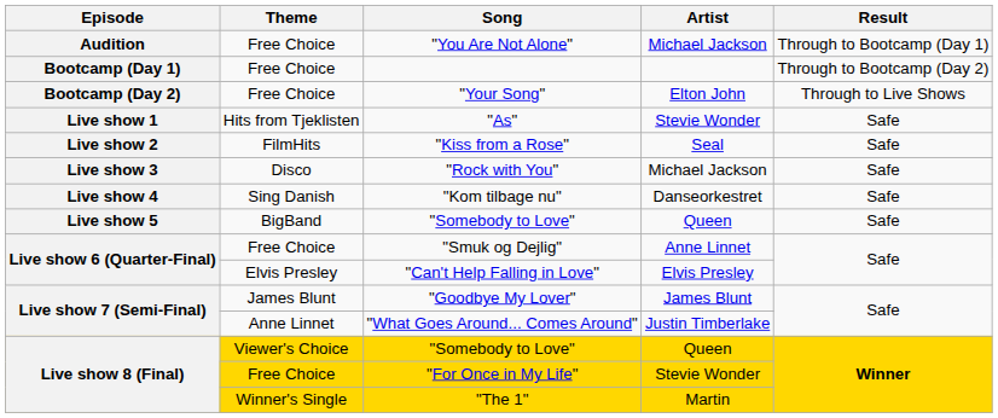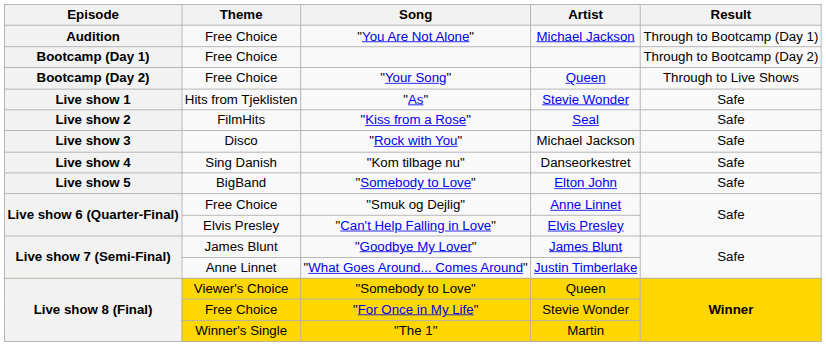"Your Song" | Artist: Elton John -> Queen
Live show 5 / "Somebody to Love" | Artist: Queen -> Elton John
